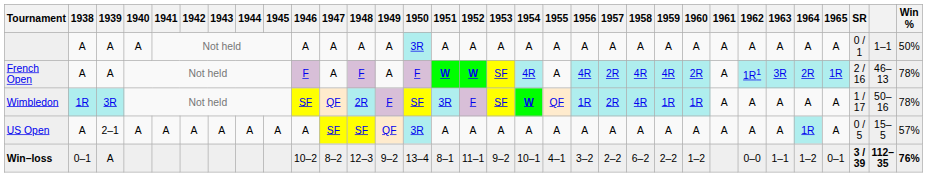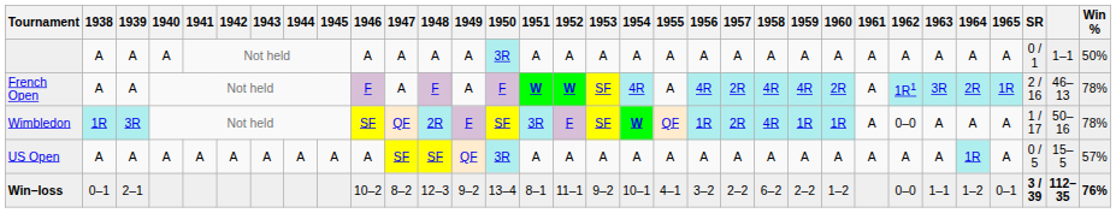Wimbledon | 1962: A -> 0–0
US Open | 1939: 2–1 -> A
Win–loss | 1939: A -> 2–1
